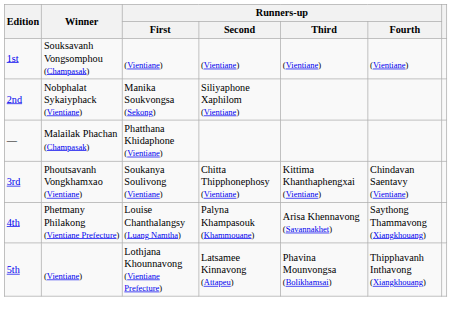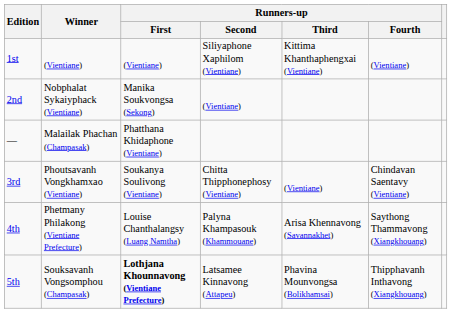1st | Winner: Souksavanh Vongsomphou (Champasak) -> (Vientiane)
1st | Runners-up / Second: (Vientiane) -> Siliyaphone Xaphilom (Vientiane)
1st | Runners-up / Third: (Vientiane) -> Kittima Khanthaphengxai (Vientiane)
2nd | Runners-up / Second: Siliyaphone Xaphilom (Vientiane) -> (Vientiane)
3rd | Runners-up / Third: Kittima Khanthaphengxai (Vientiane) -> (Vientiane)
5th | Winner: (Vientiane) -> Souksavanh Vongsomphou (Champasak)
5th | Runners-up / First: normal -> bold
